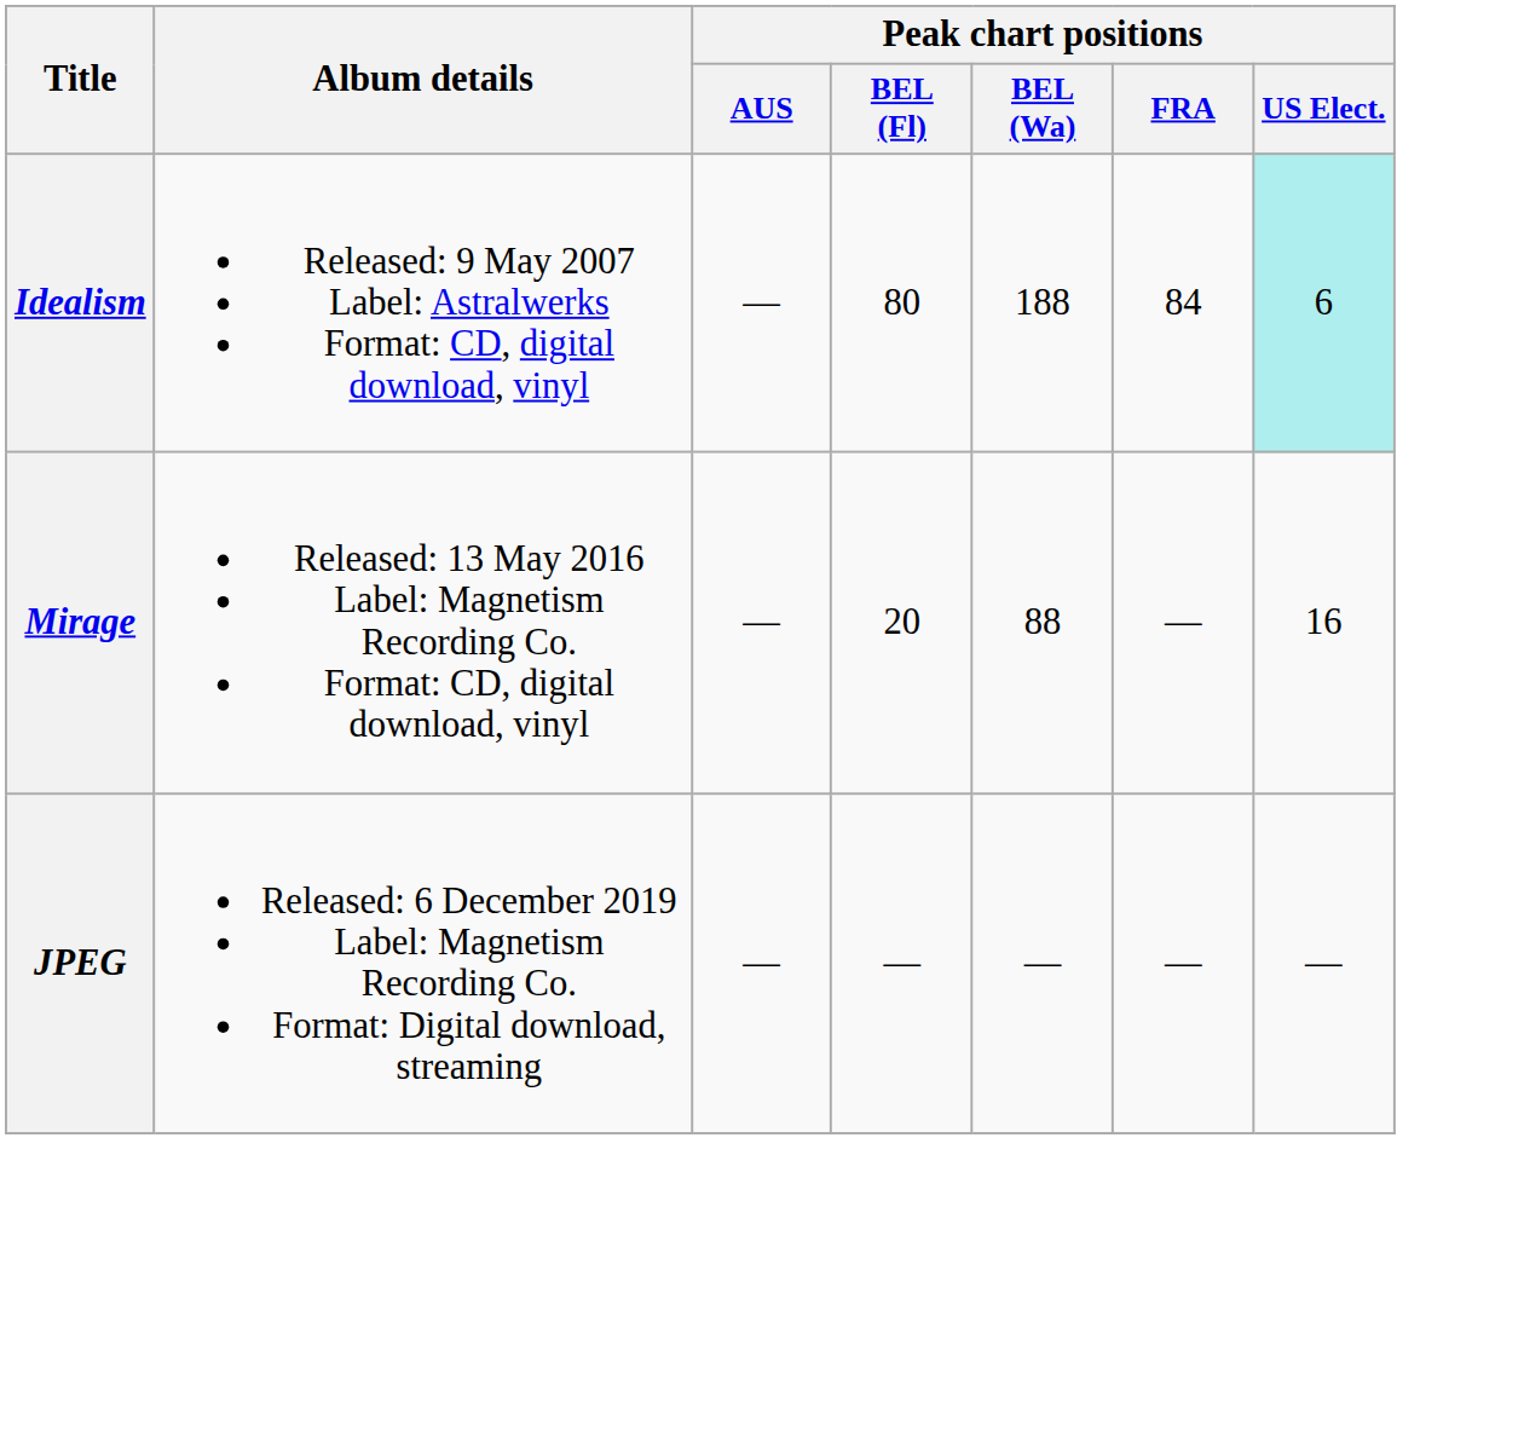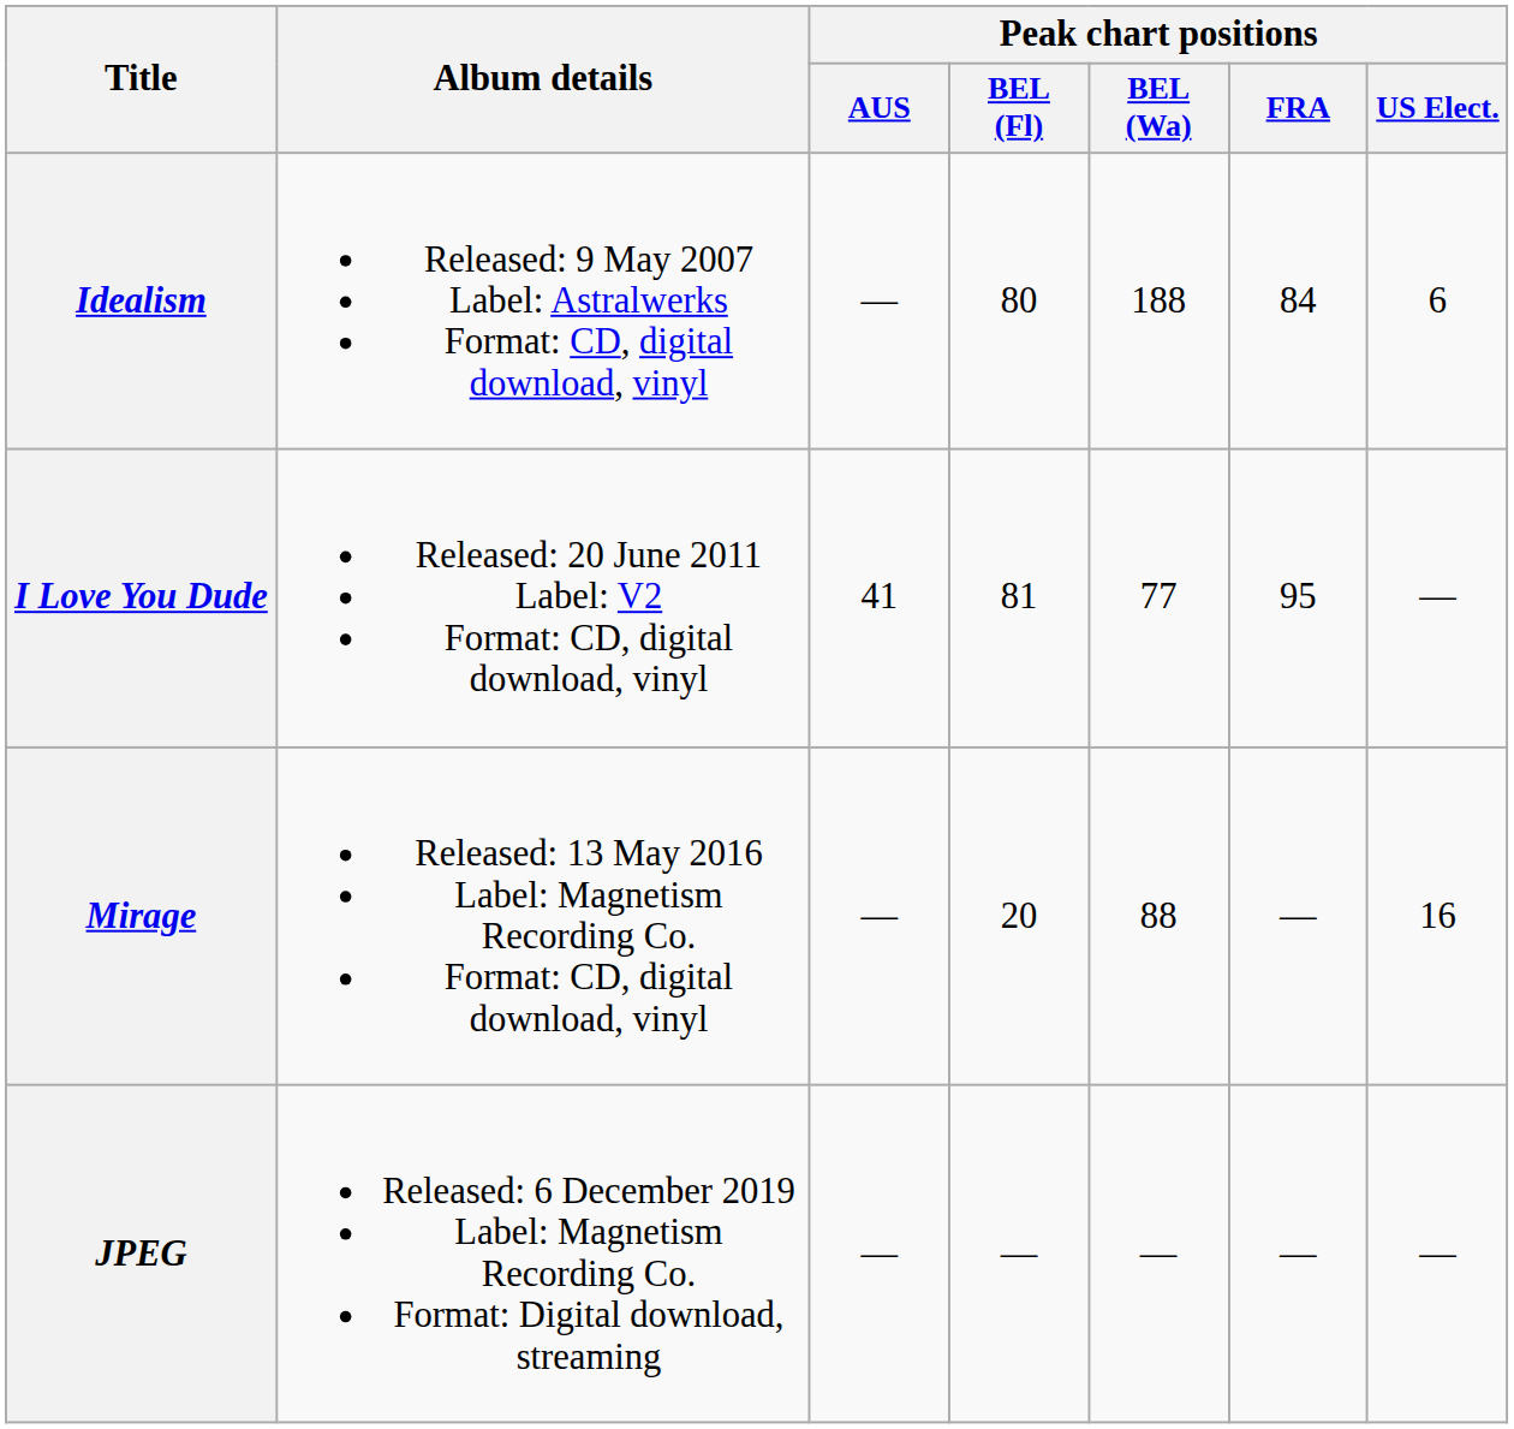Idealism | Peak chart positions / US Elect.: paleturquoise background -> no background
+ row: I Love You Dude | Released: 20 June 2011 Label: V2 Format: CD, digital download, vinyl | 41 | 81 | 77 | 95 | —
